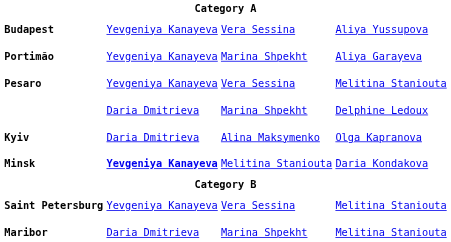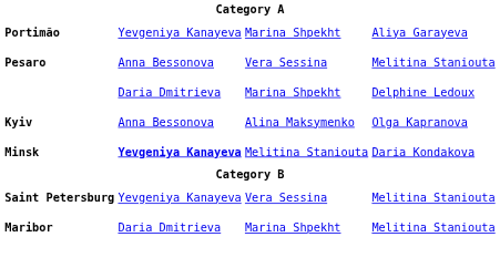- row: Budapest | Yevgeniya Kanayeva | Vera Sessina | Aliya Yussupova
Pesaro | column 2: Yevgeniya Kanayeva -> Anna Bessonova
Kyiv | column 2: Daria Dmitrieva -> Anna Bessonova
